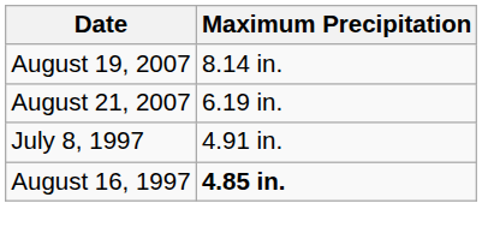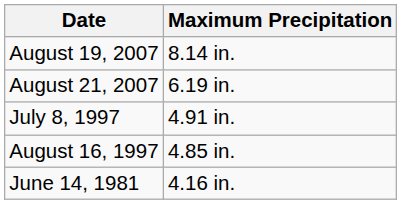August 16, 1997 | Maximum Precipitation: bold -> normal
+ row: June 14, 1981 | 4.16 in.
